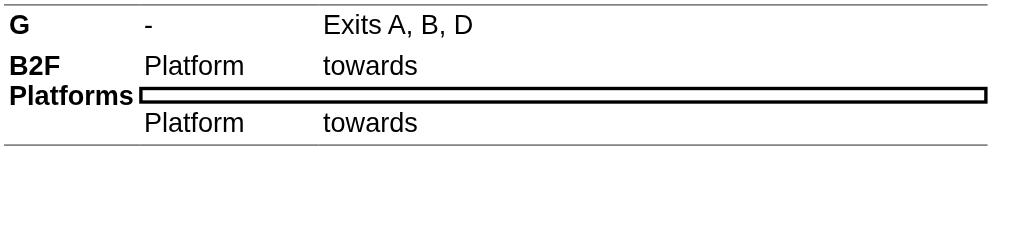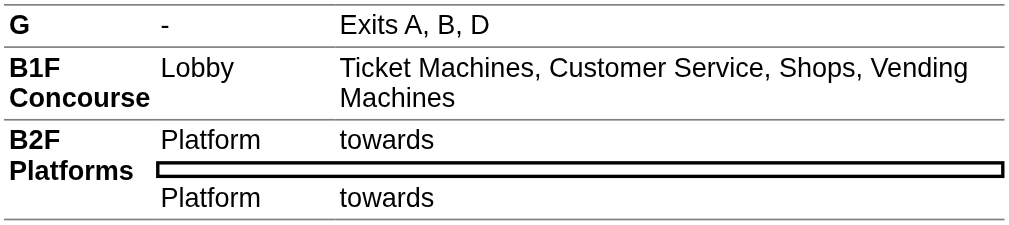+ row: B1F Concourse | Lobby | Ticket Machines, Customer Service, Shops, Vending Machines
